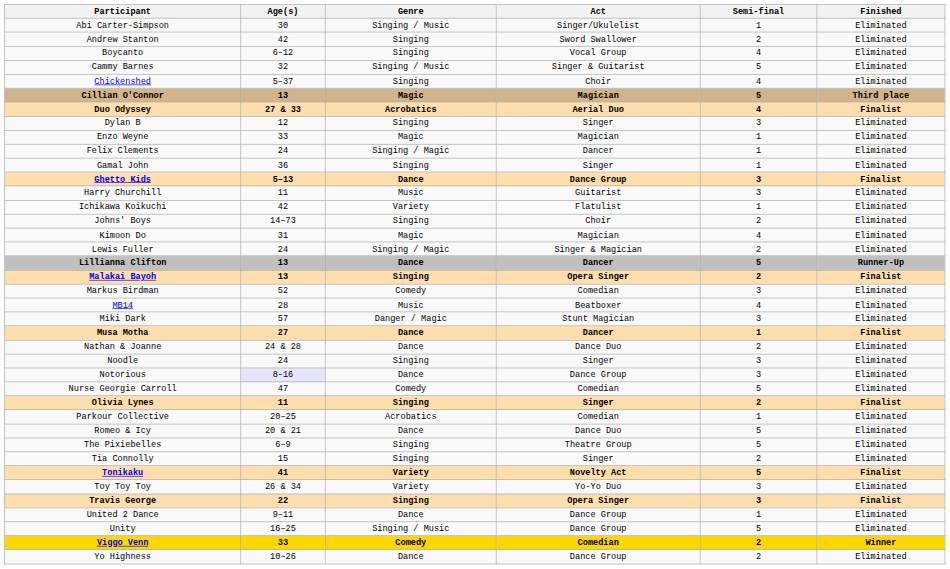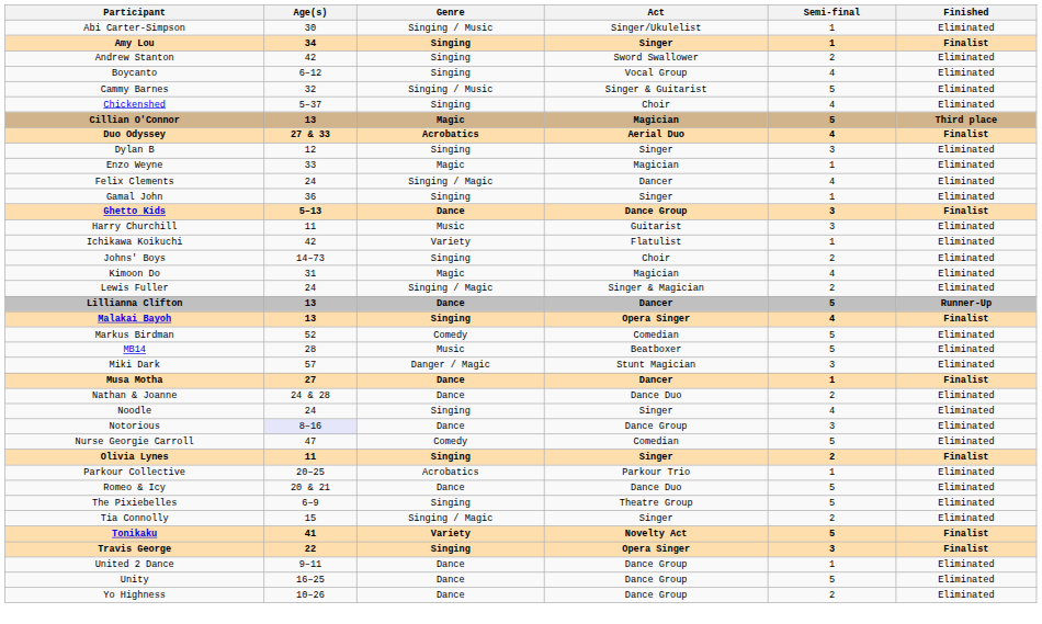+ row: Amy Lou | 34 | Singing | Singer | 1 | Finalist
Felix Clements | Semi-final: 1 -> 4
Malakai Bayoh | Semi-final: 2 -> 4
Markus Birdman | Semi-final: 3 -> 5
MB14 | Semi-final: 4 -> 5
Noodle | Semi-final: 3 -> 4
Parkour Collective | Act: Comedian -> Parkour Trio
Tia Connolly | Genre: Singing -> Singing / Magic
- row: Toy Toy Toy | 26 & 34 | Variety | Yo-Yo Duo | 3 | Eliminated
Unity | Genre: Singing / Music -> Dance
- row: Viggo Venn | 33 | Comedy | Comedian | 2 | Winner
